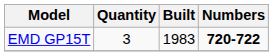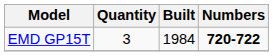EMD GP15T | Built: 1983 -> 1984
